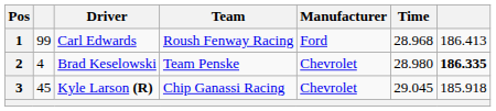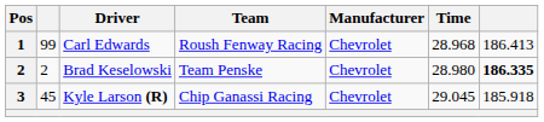Carl Edwards | Manufacturer: Ford -> Chevrolet
Brad Keselowski | column 2: 4 -> 2
